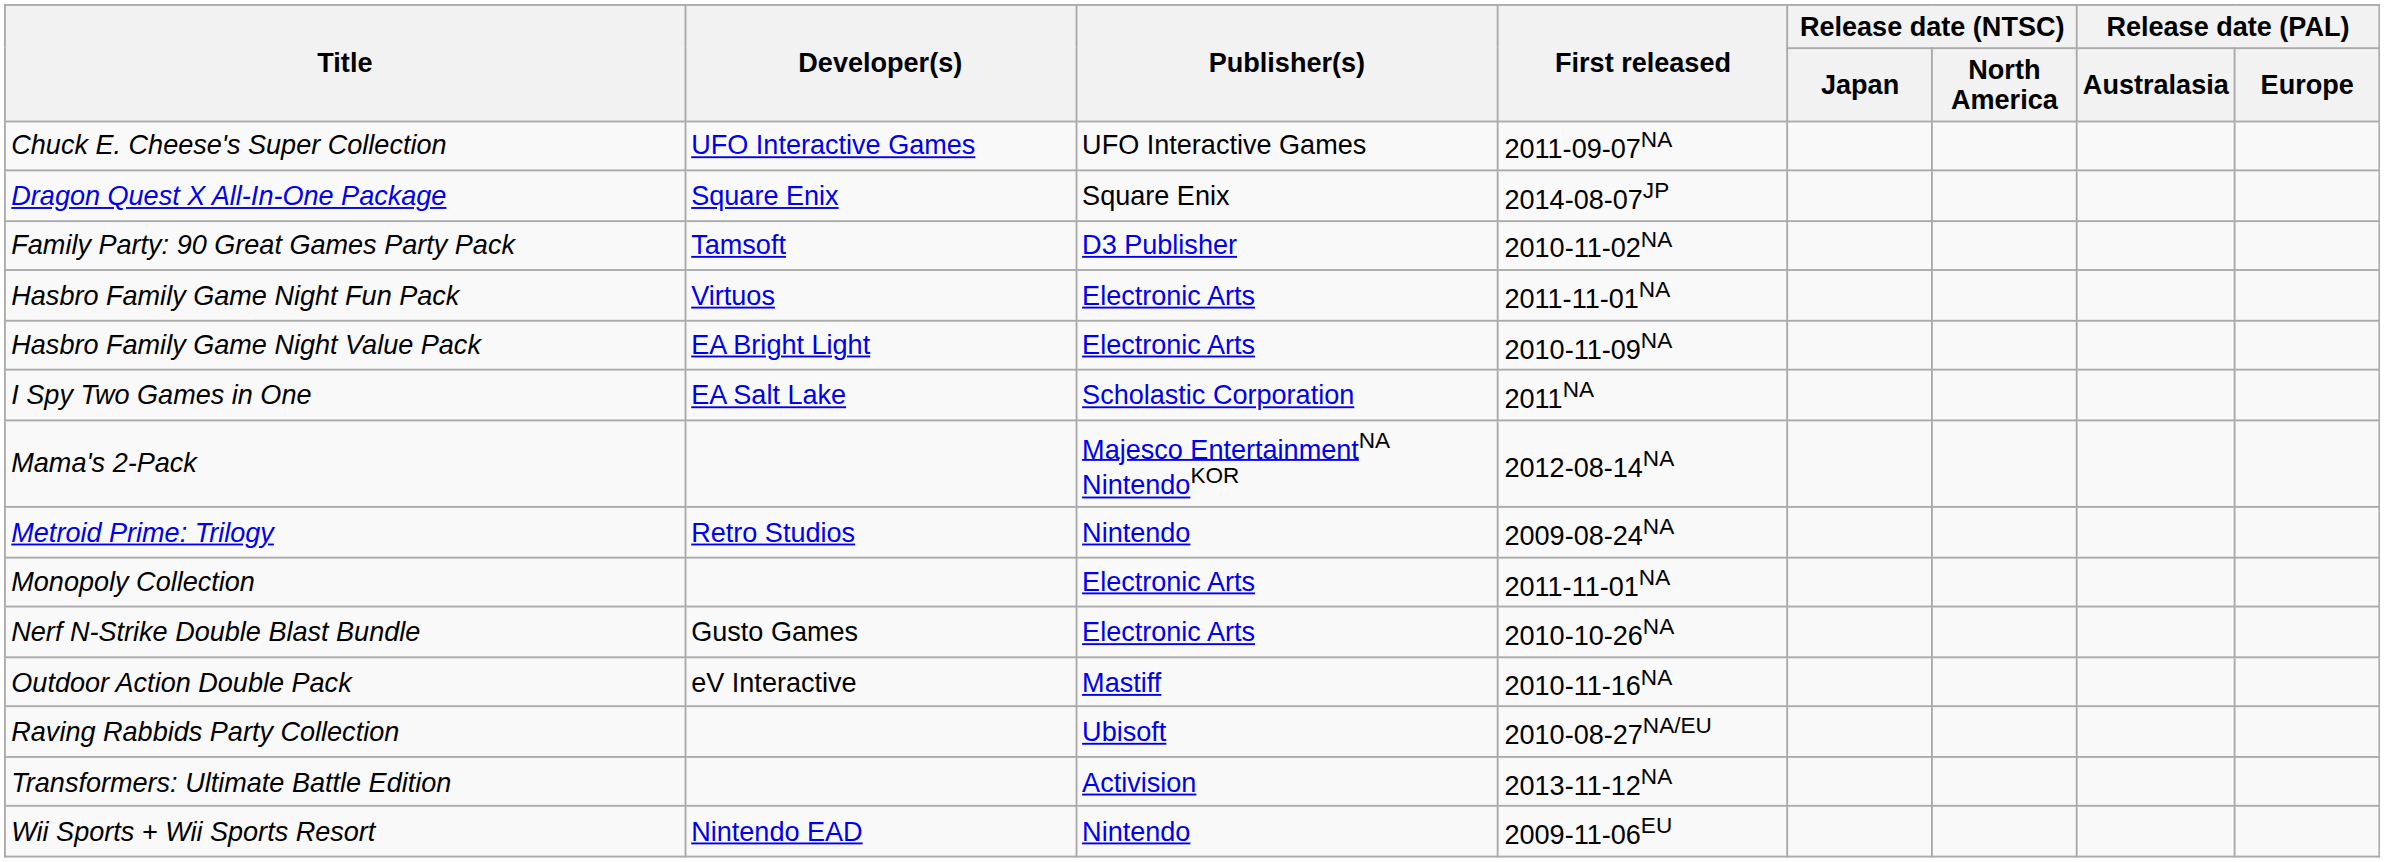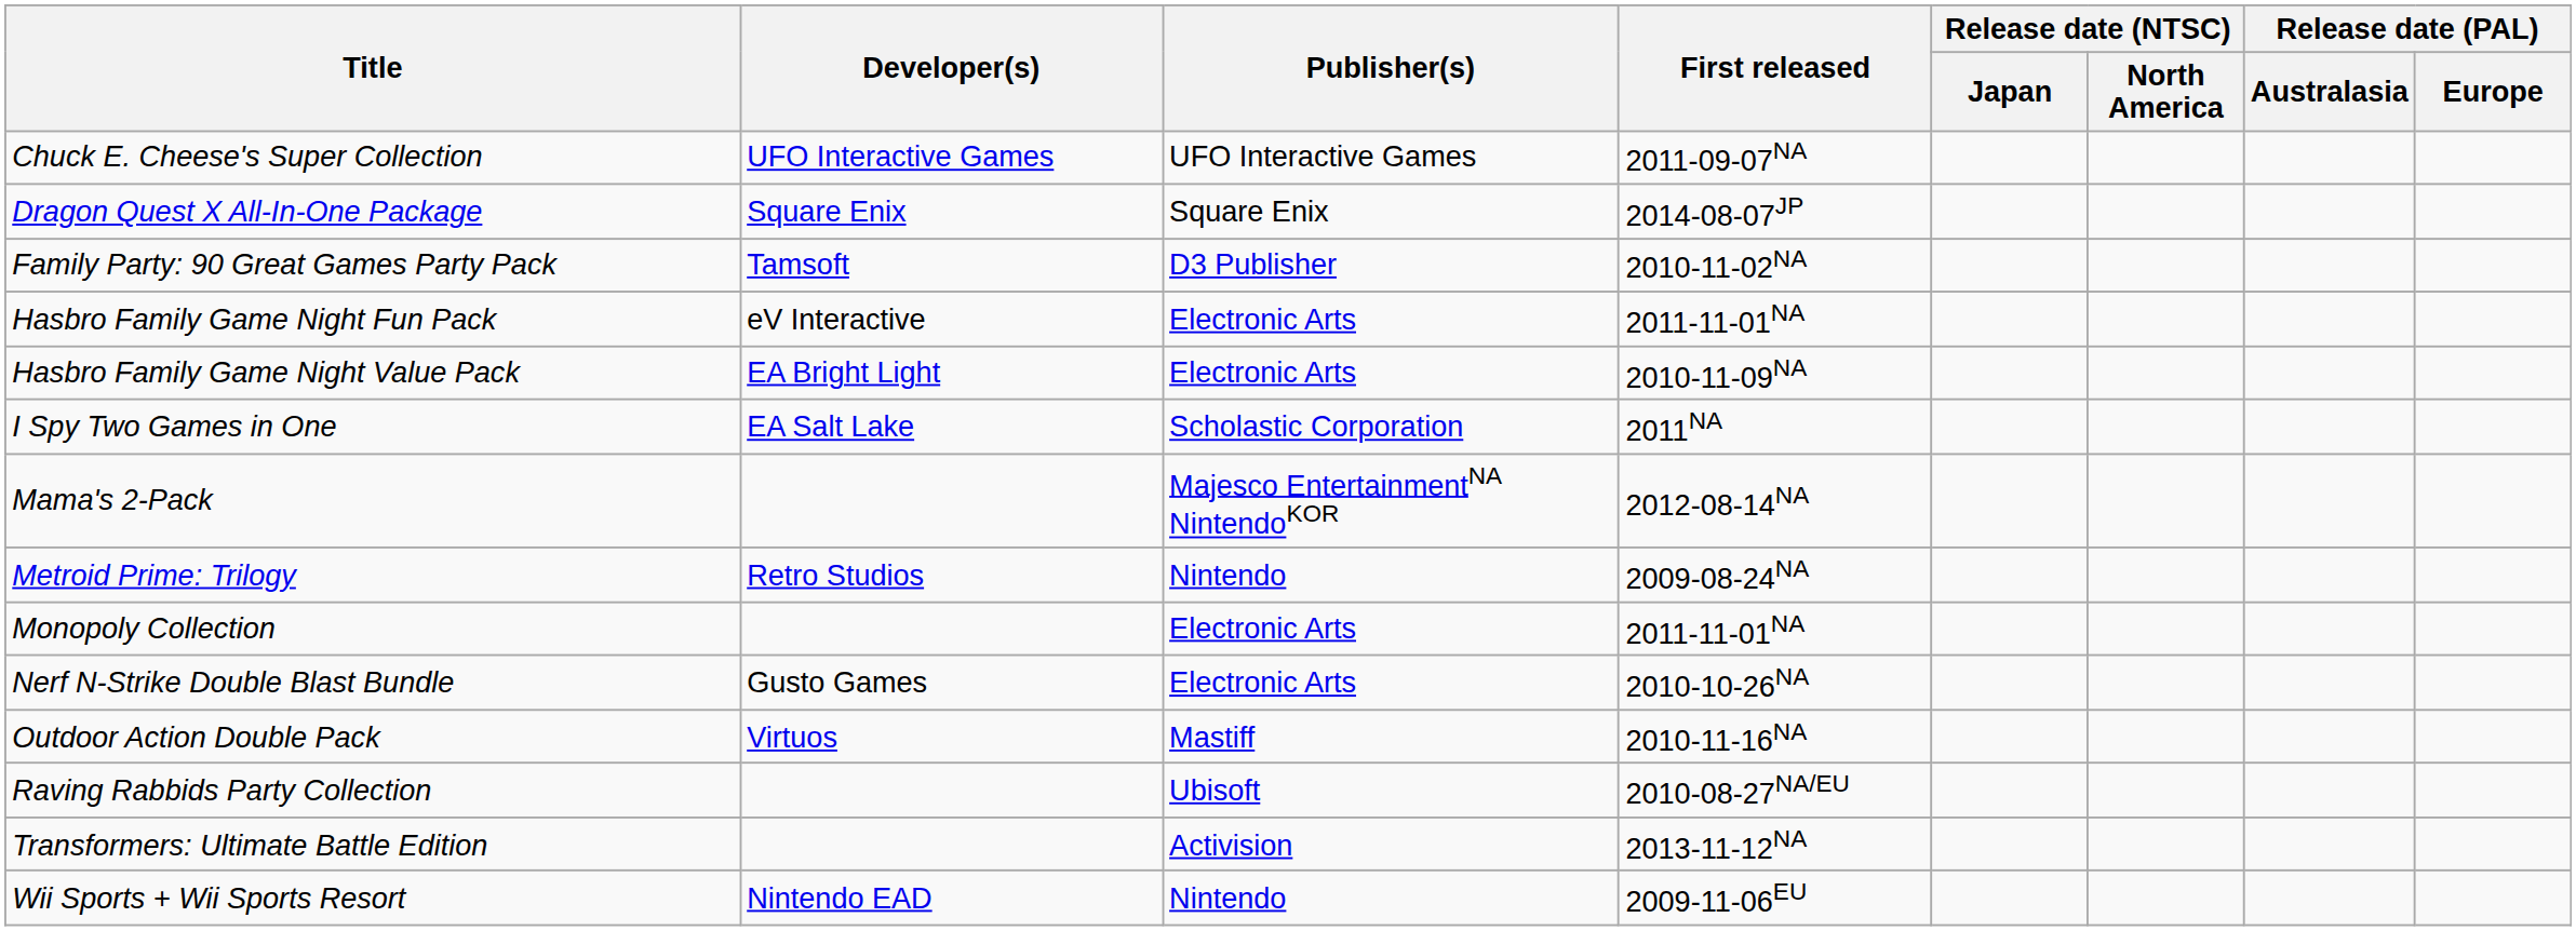Hasbro Family Game Night Fun Pack | Developer(s): Virtuos -> eV Interactive
Outdoor Action Double Pack | Developer(s): eV Interactive -> Virtuos
